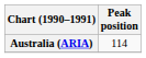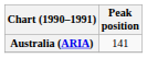Australia (ARIA) | Peak position: 114 -> 141
